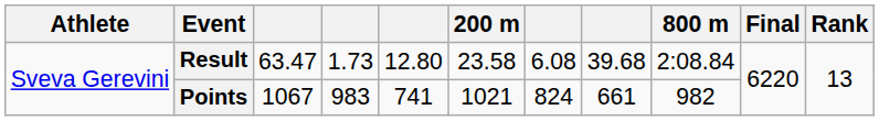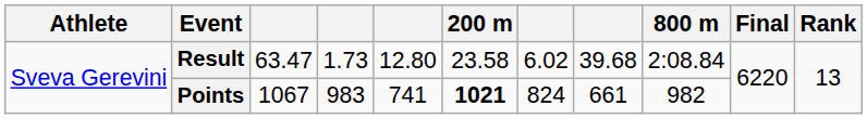Result | column 7: 6.08 -> 6.02
Points | 200 m: normal -> bold
